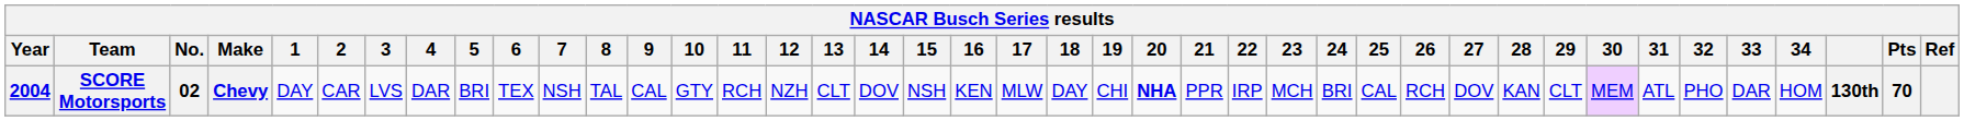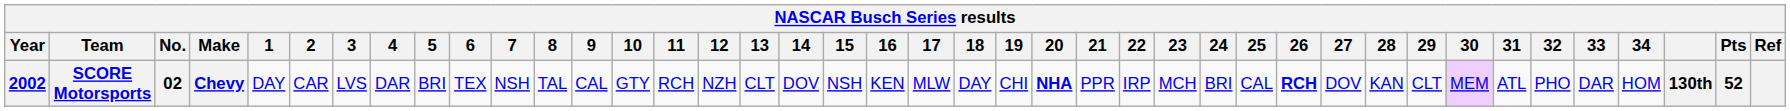SCORE Motorsports | Year: 2004 -> 2002
SCORE Motorsports | 26: normal -> bold
SCORE Motorsports | Pts: 70 -> 52
